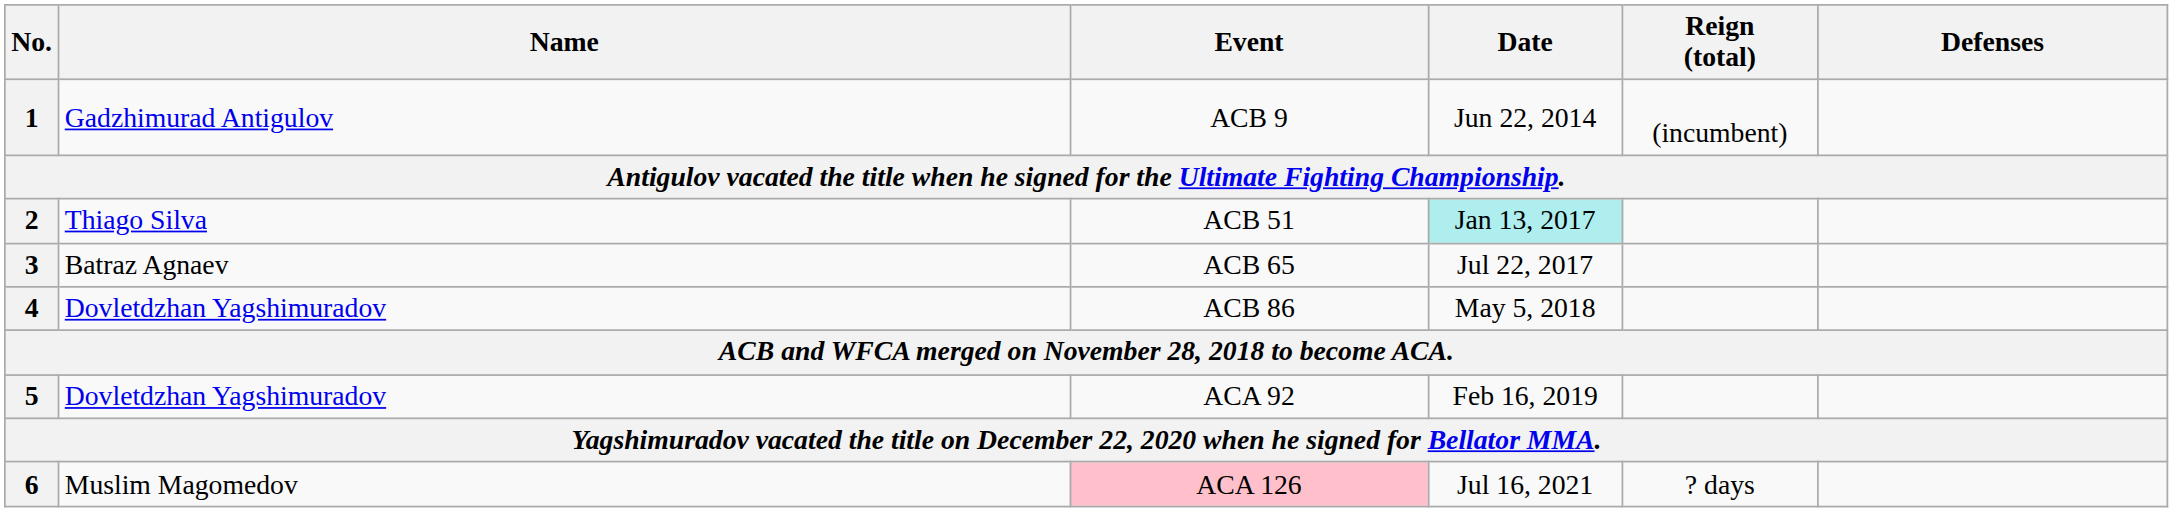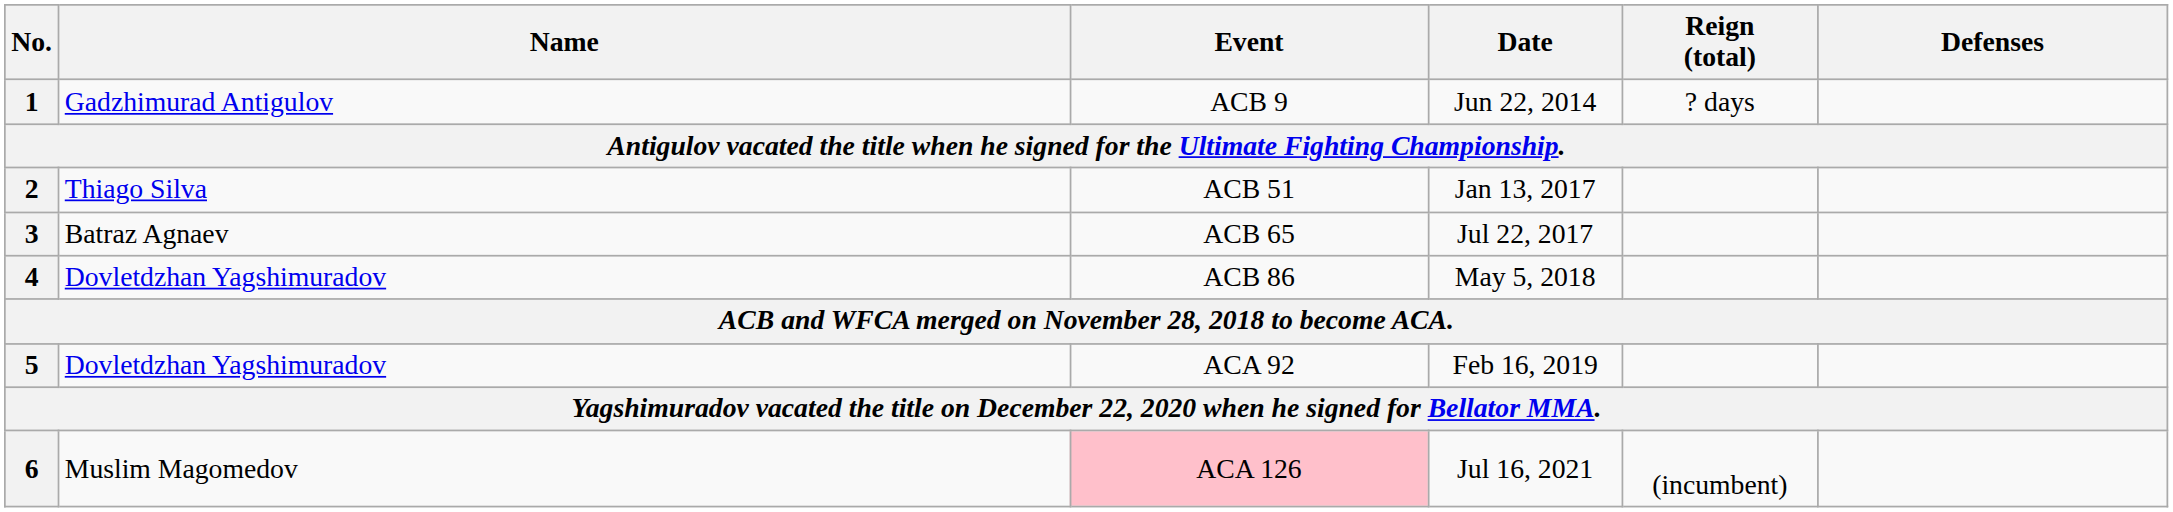1 | Reign (total): (incumbent) -> ? days
2 | Date: paleturquoise background -> no background
6 | Reign (total): ? days -> (incumbent)
